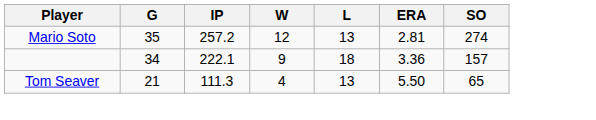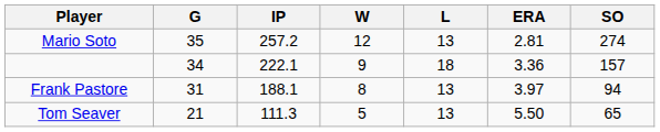+ row: Frank Pastore | 31 | 188.1 | 8 | 13 | 3.97 | 94
Tom Seaver | W: 4 -> 5
